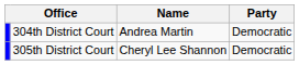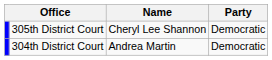rows swapped: 304th District Court <-> 305th District Court
